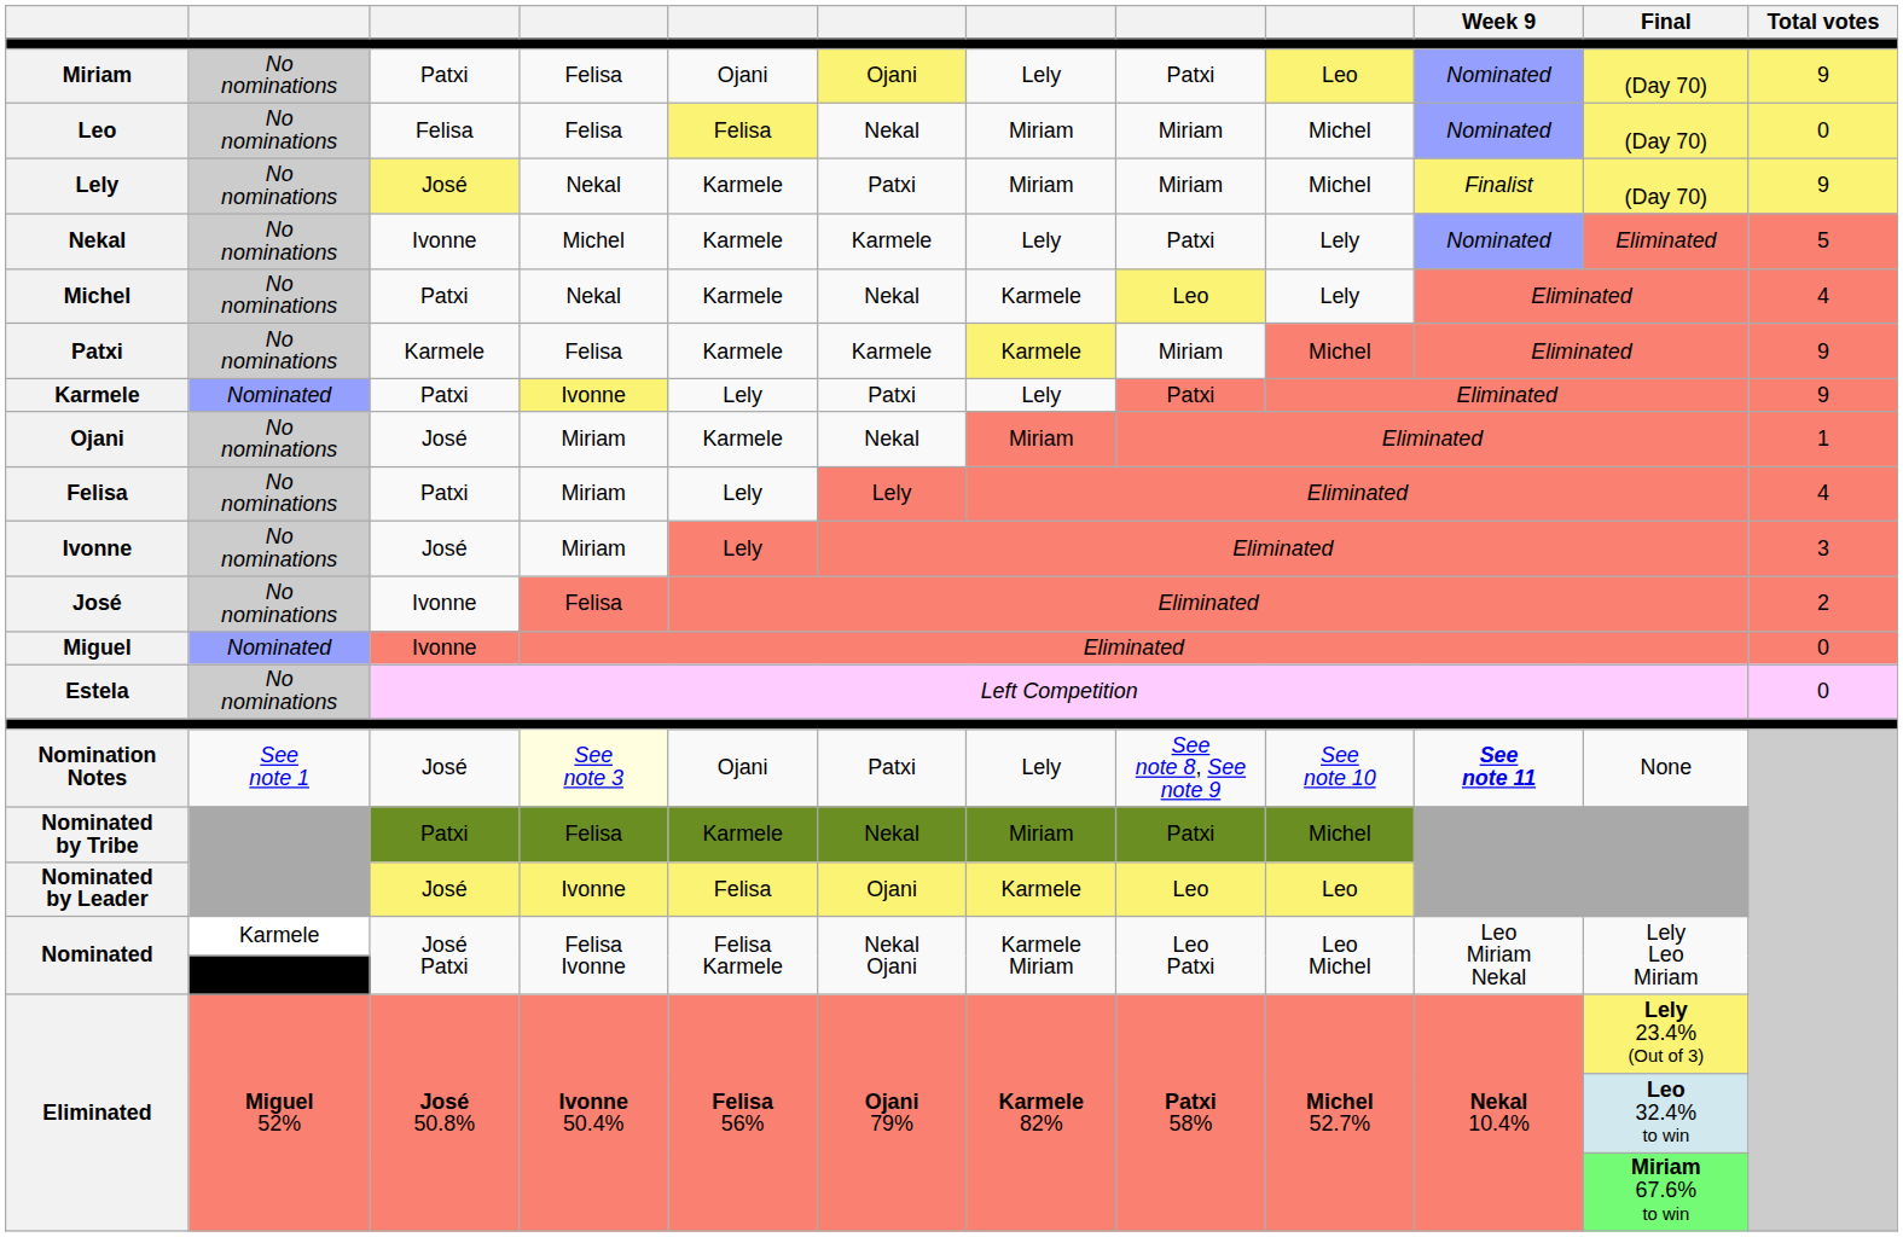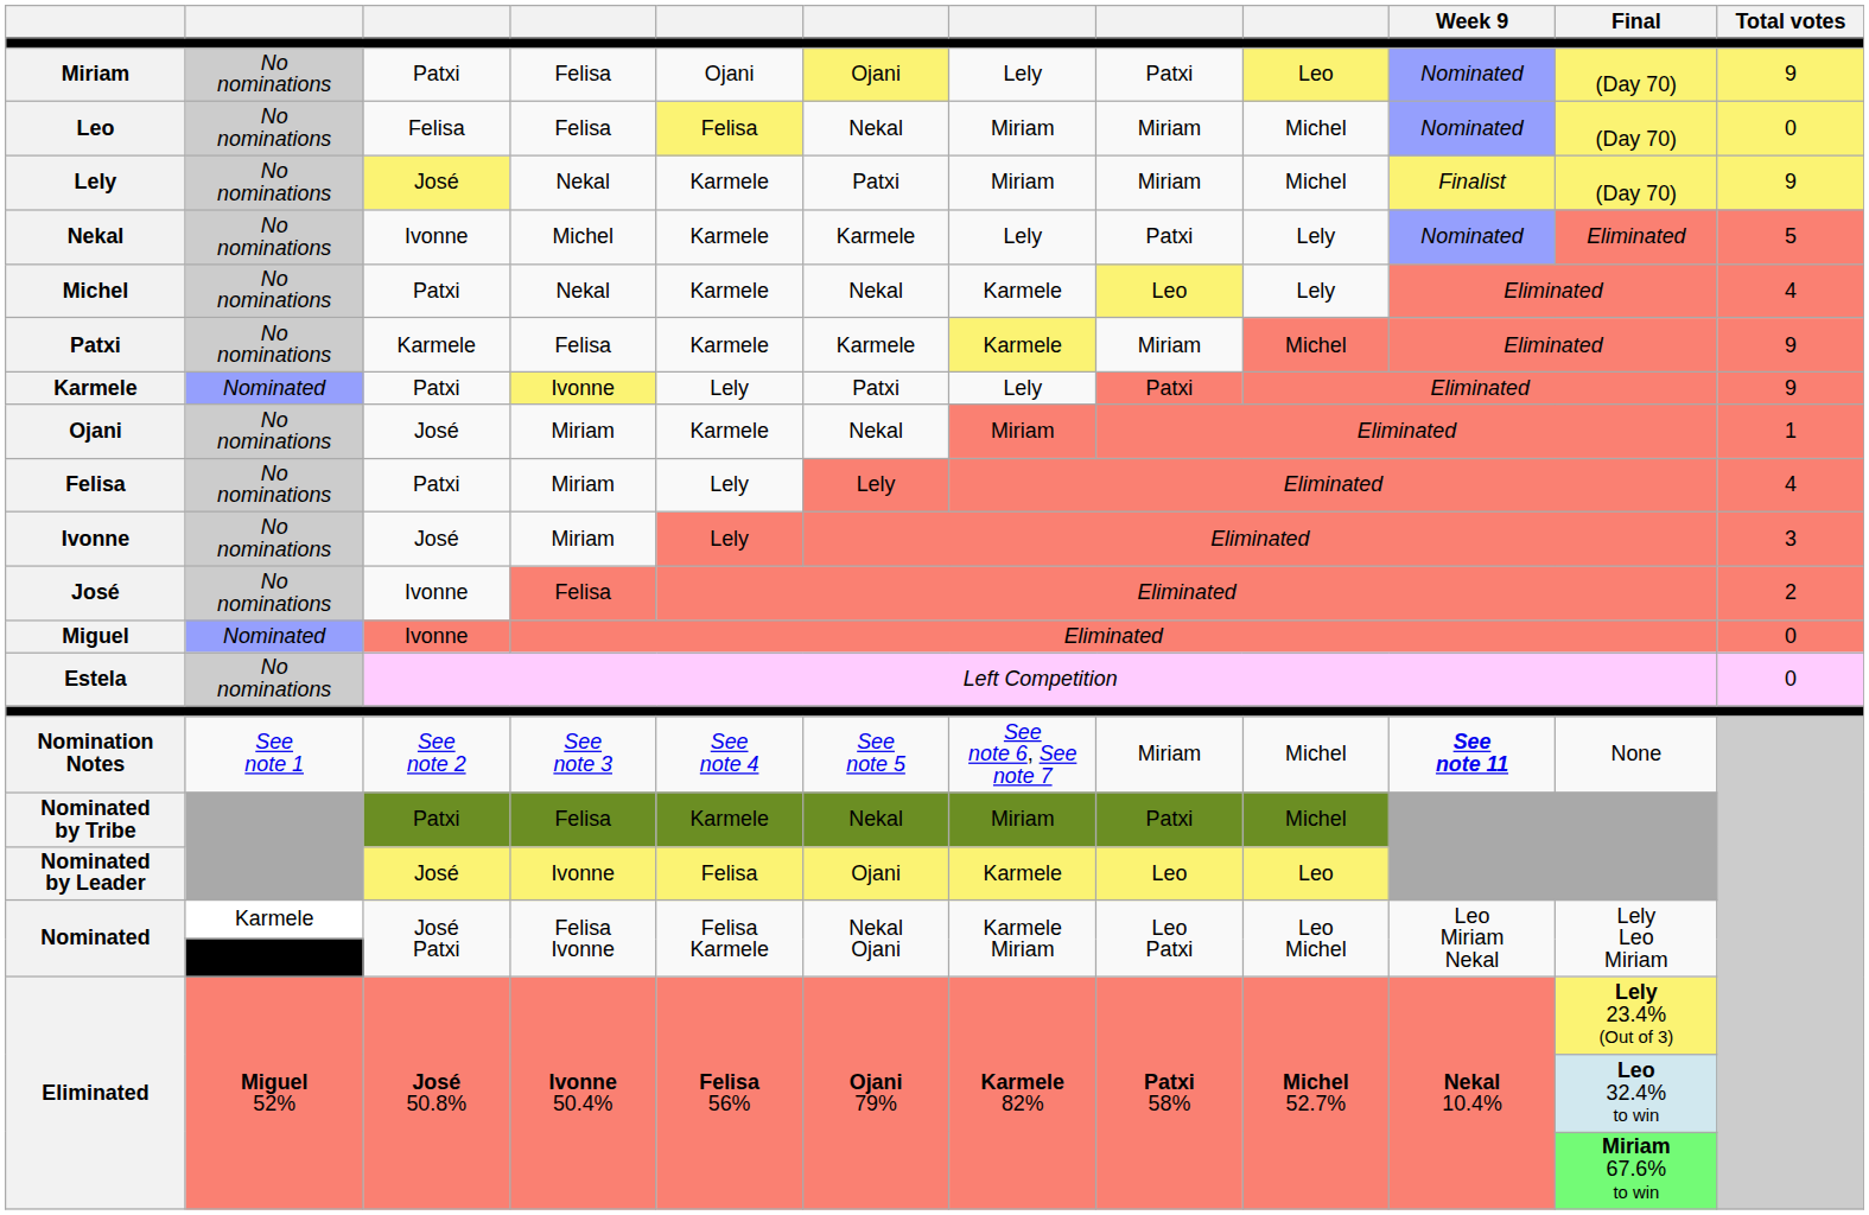Nomination Notes | column 3: José -> See note 2
Nomination Notes | column 4: lightyellow background -> no background
Nomination Notes | column 5: Ojani -> See note 4
Nomination Notes | column 6: Patxi -> See note 5
Nomination Notes | column 7: Lely -> See note 6, See note 7
Nomination Notes | column 8: See note 8, See note 9 -> Miriam
Nomination Notes | column 9: See note 10 -> Michel
